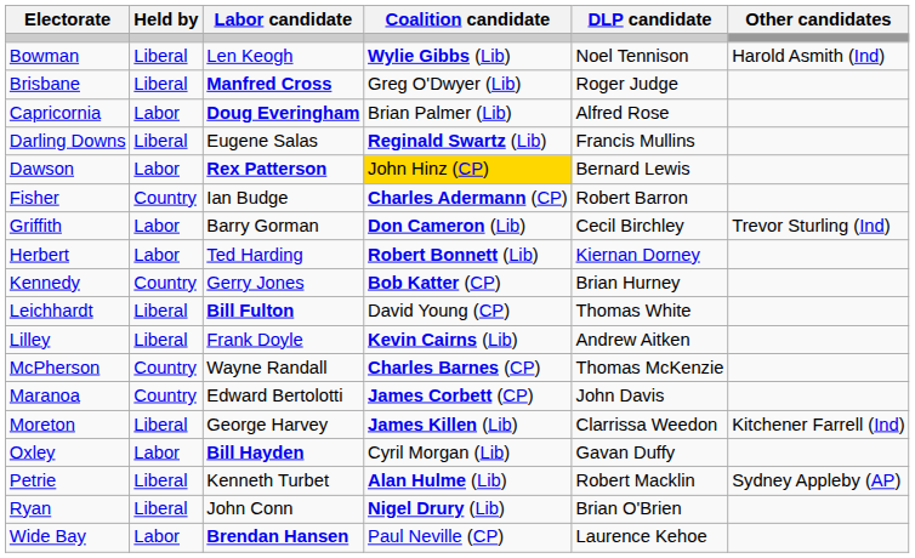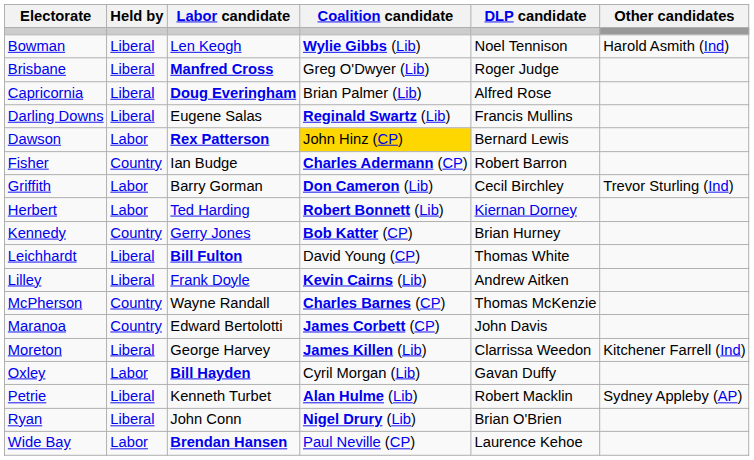Capricornia | Held by: Labor -> Liberal
